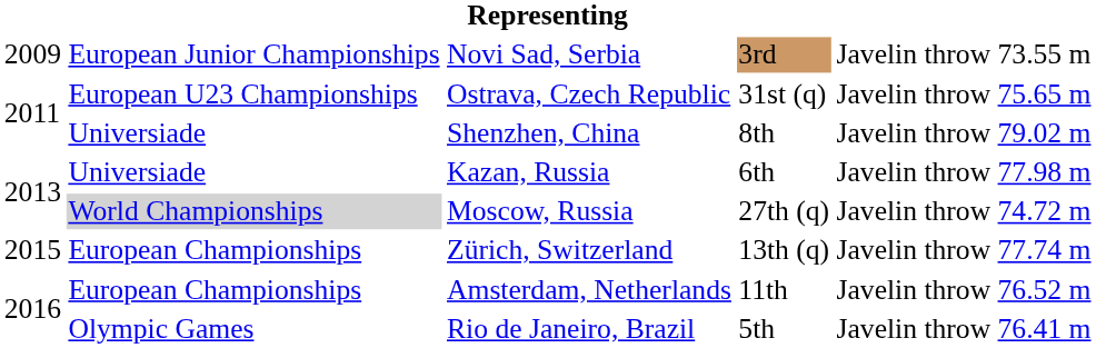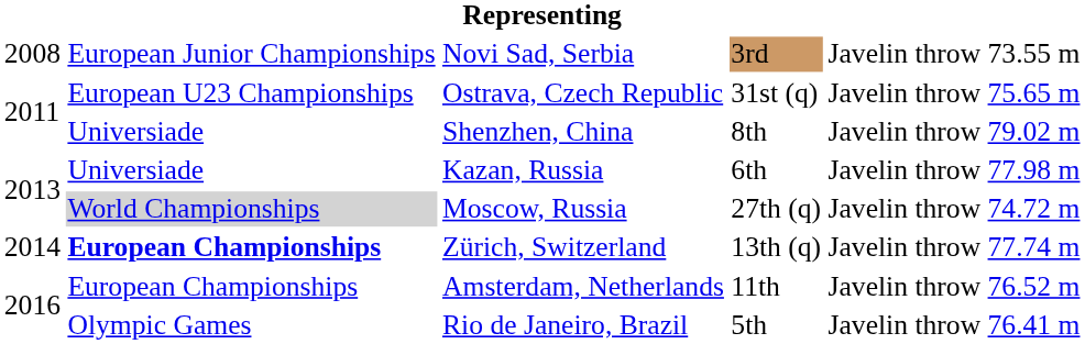Novi Sad, Serbia | column 1: 2009 -> 2008
Zürich, Switzerland | column 1: 2015 -> 2014
Zürich, Switzerland | column 2: normal -> bold
